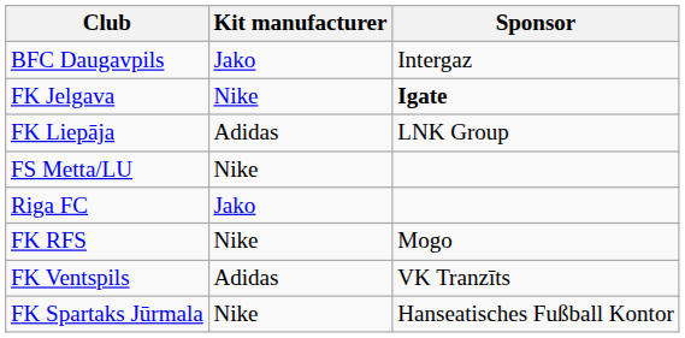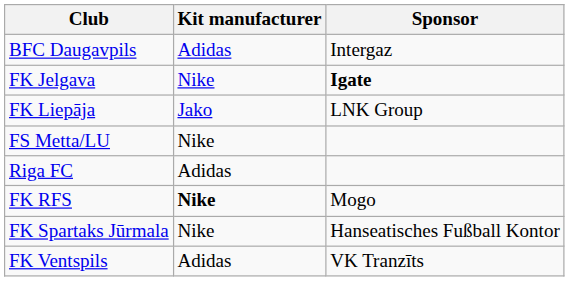BFC Daugavpils | Kit manufacturer: Jako -> Adidas
FK Liepāja | Kit manufacturer: Adidas -> Jako
Riga FC | Kit manufacturer: Jako -> Adidas
FK RFS | Kit manufacturer: normal -> bold
rows swapped: FK Spartaks Jūrmala <-> FK Ventspils
